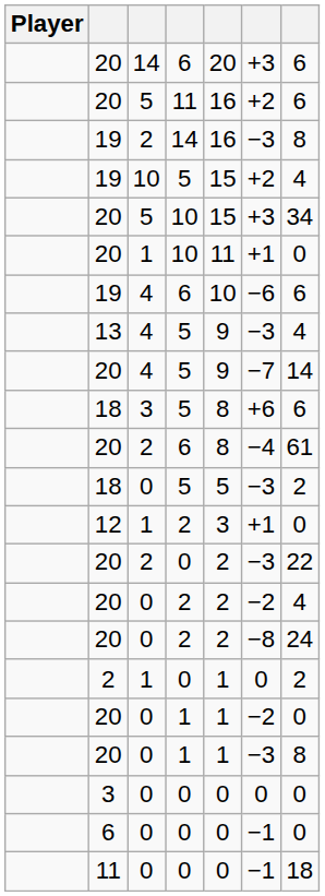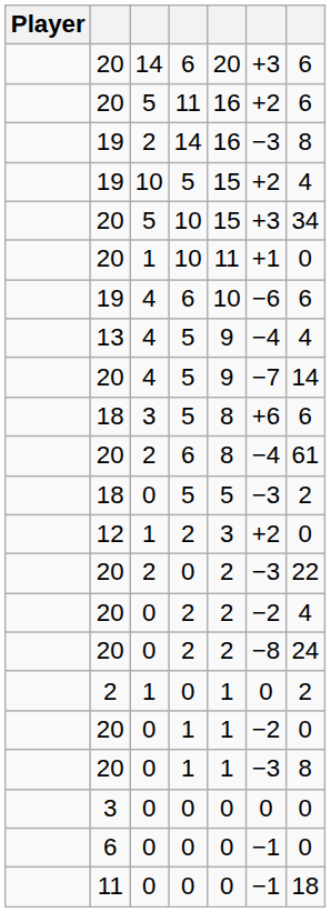13 | column 6: −3 -> −4
12 | column 6: +1 -> +2
